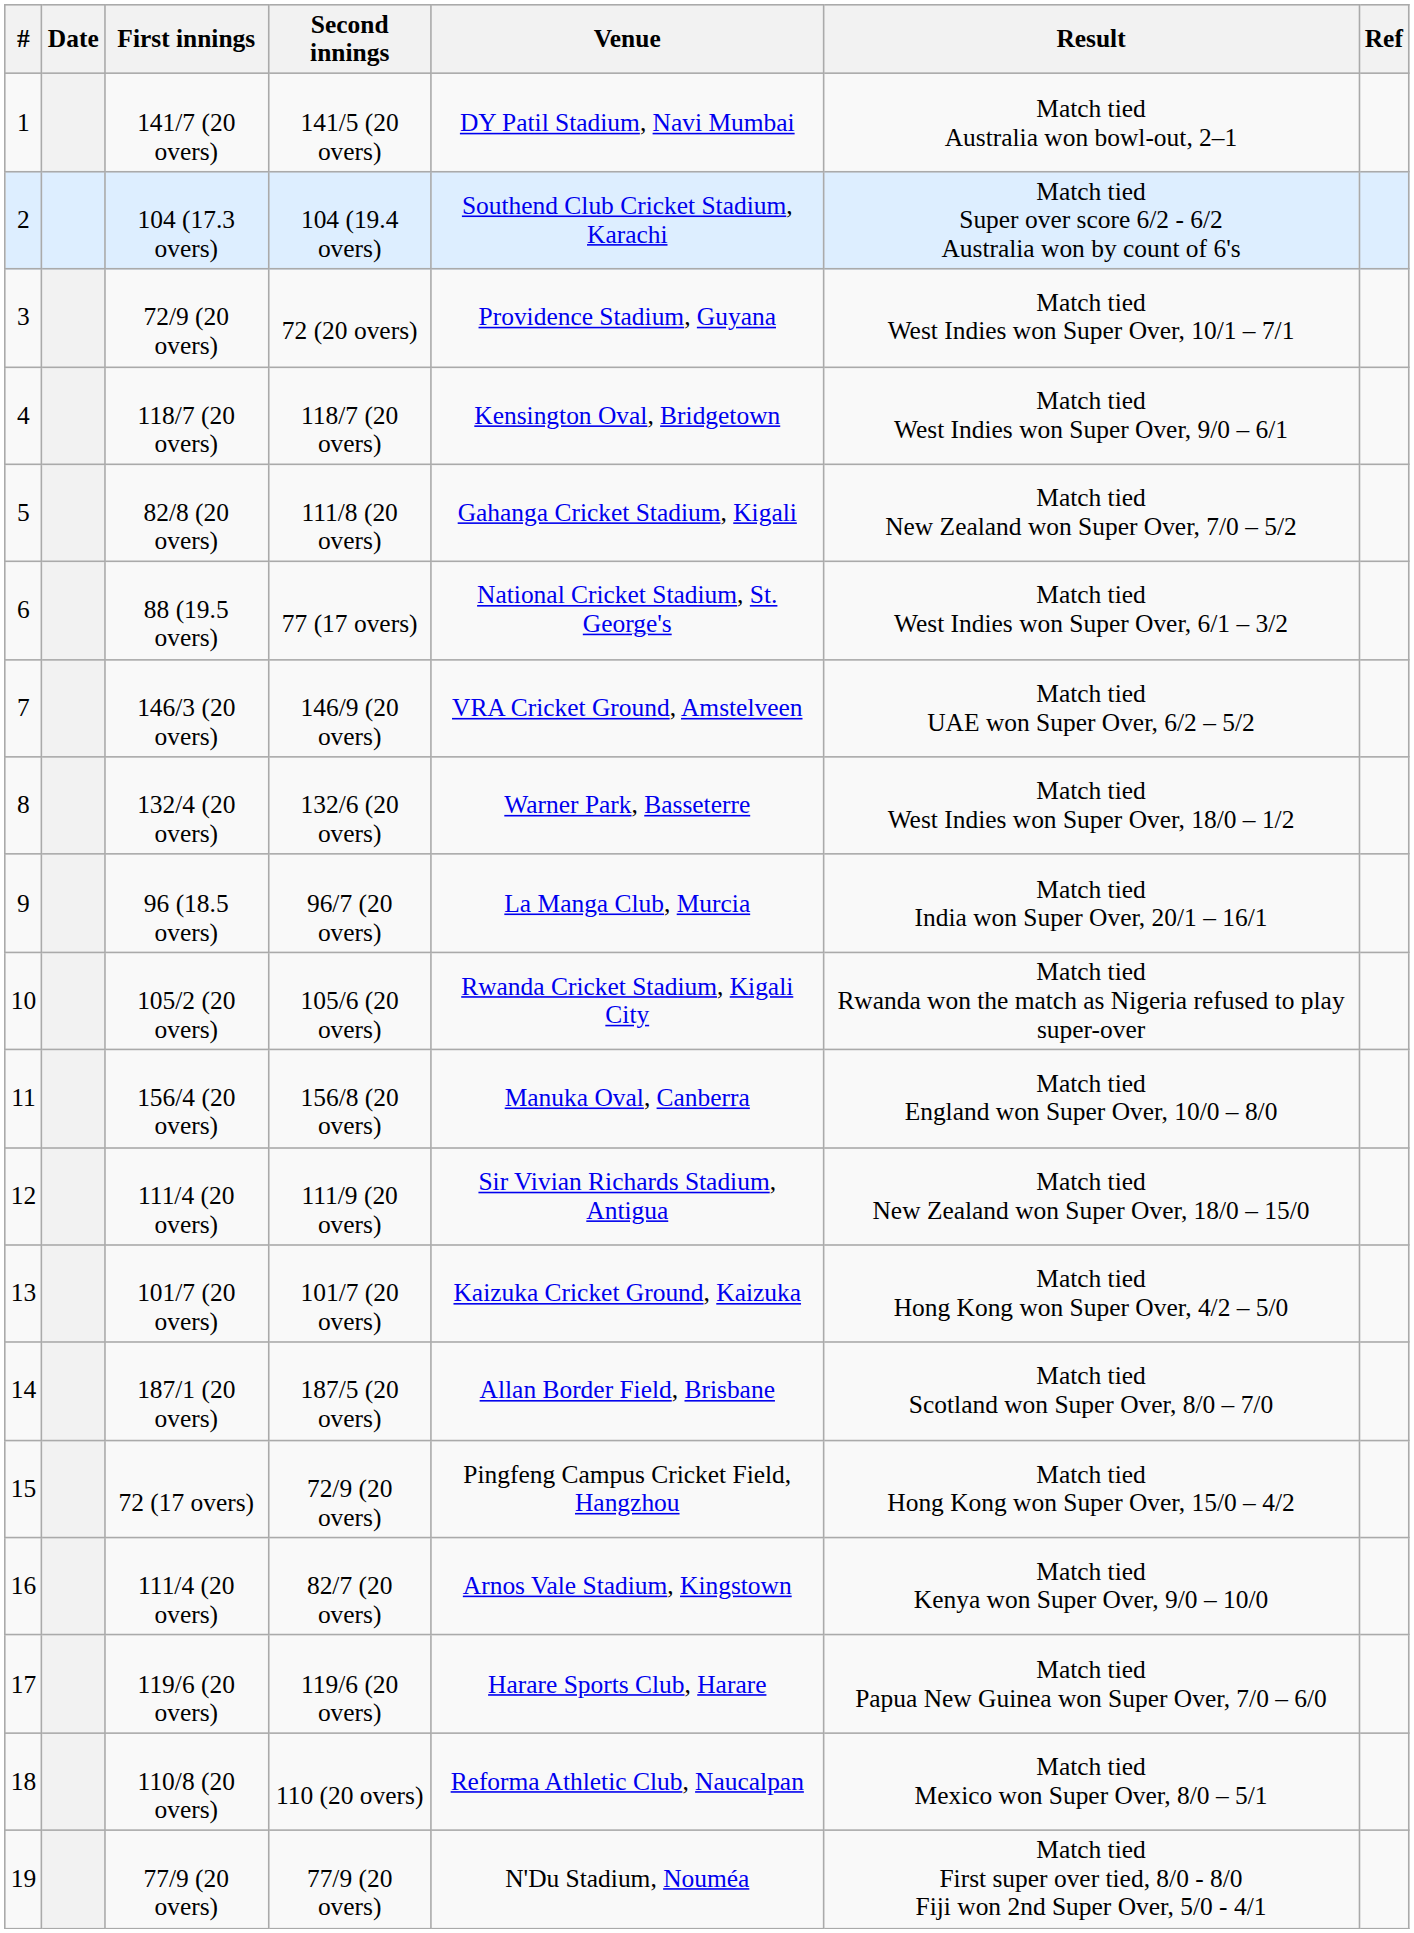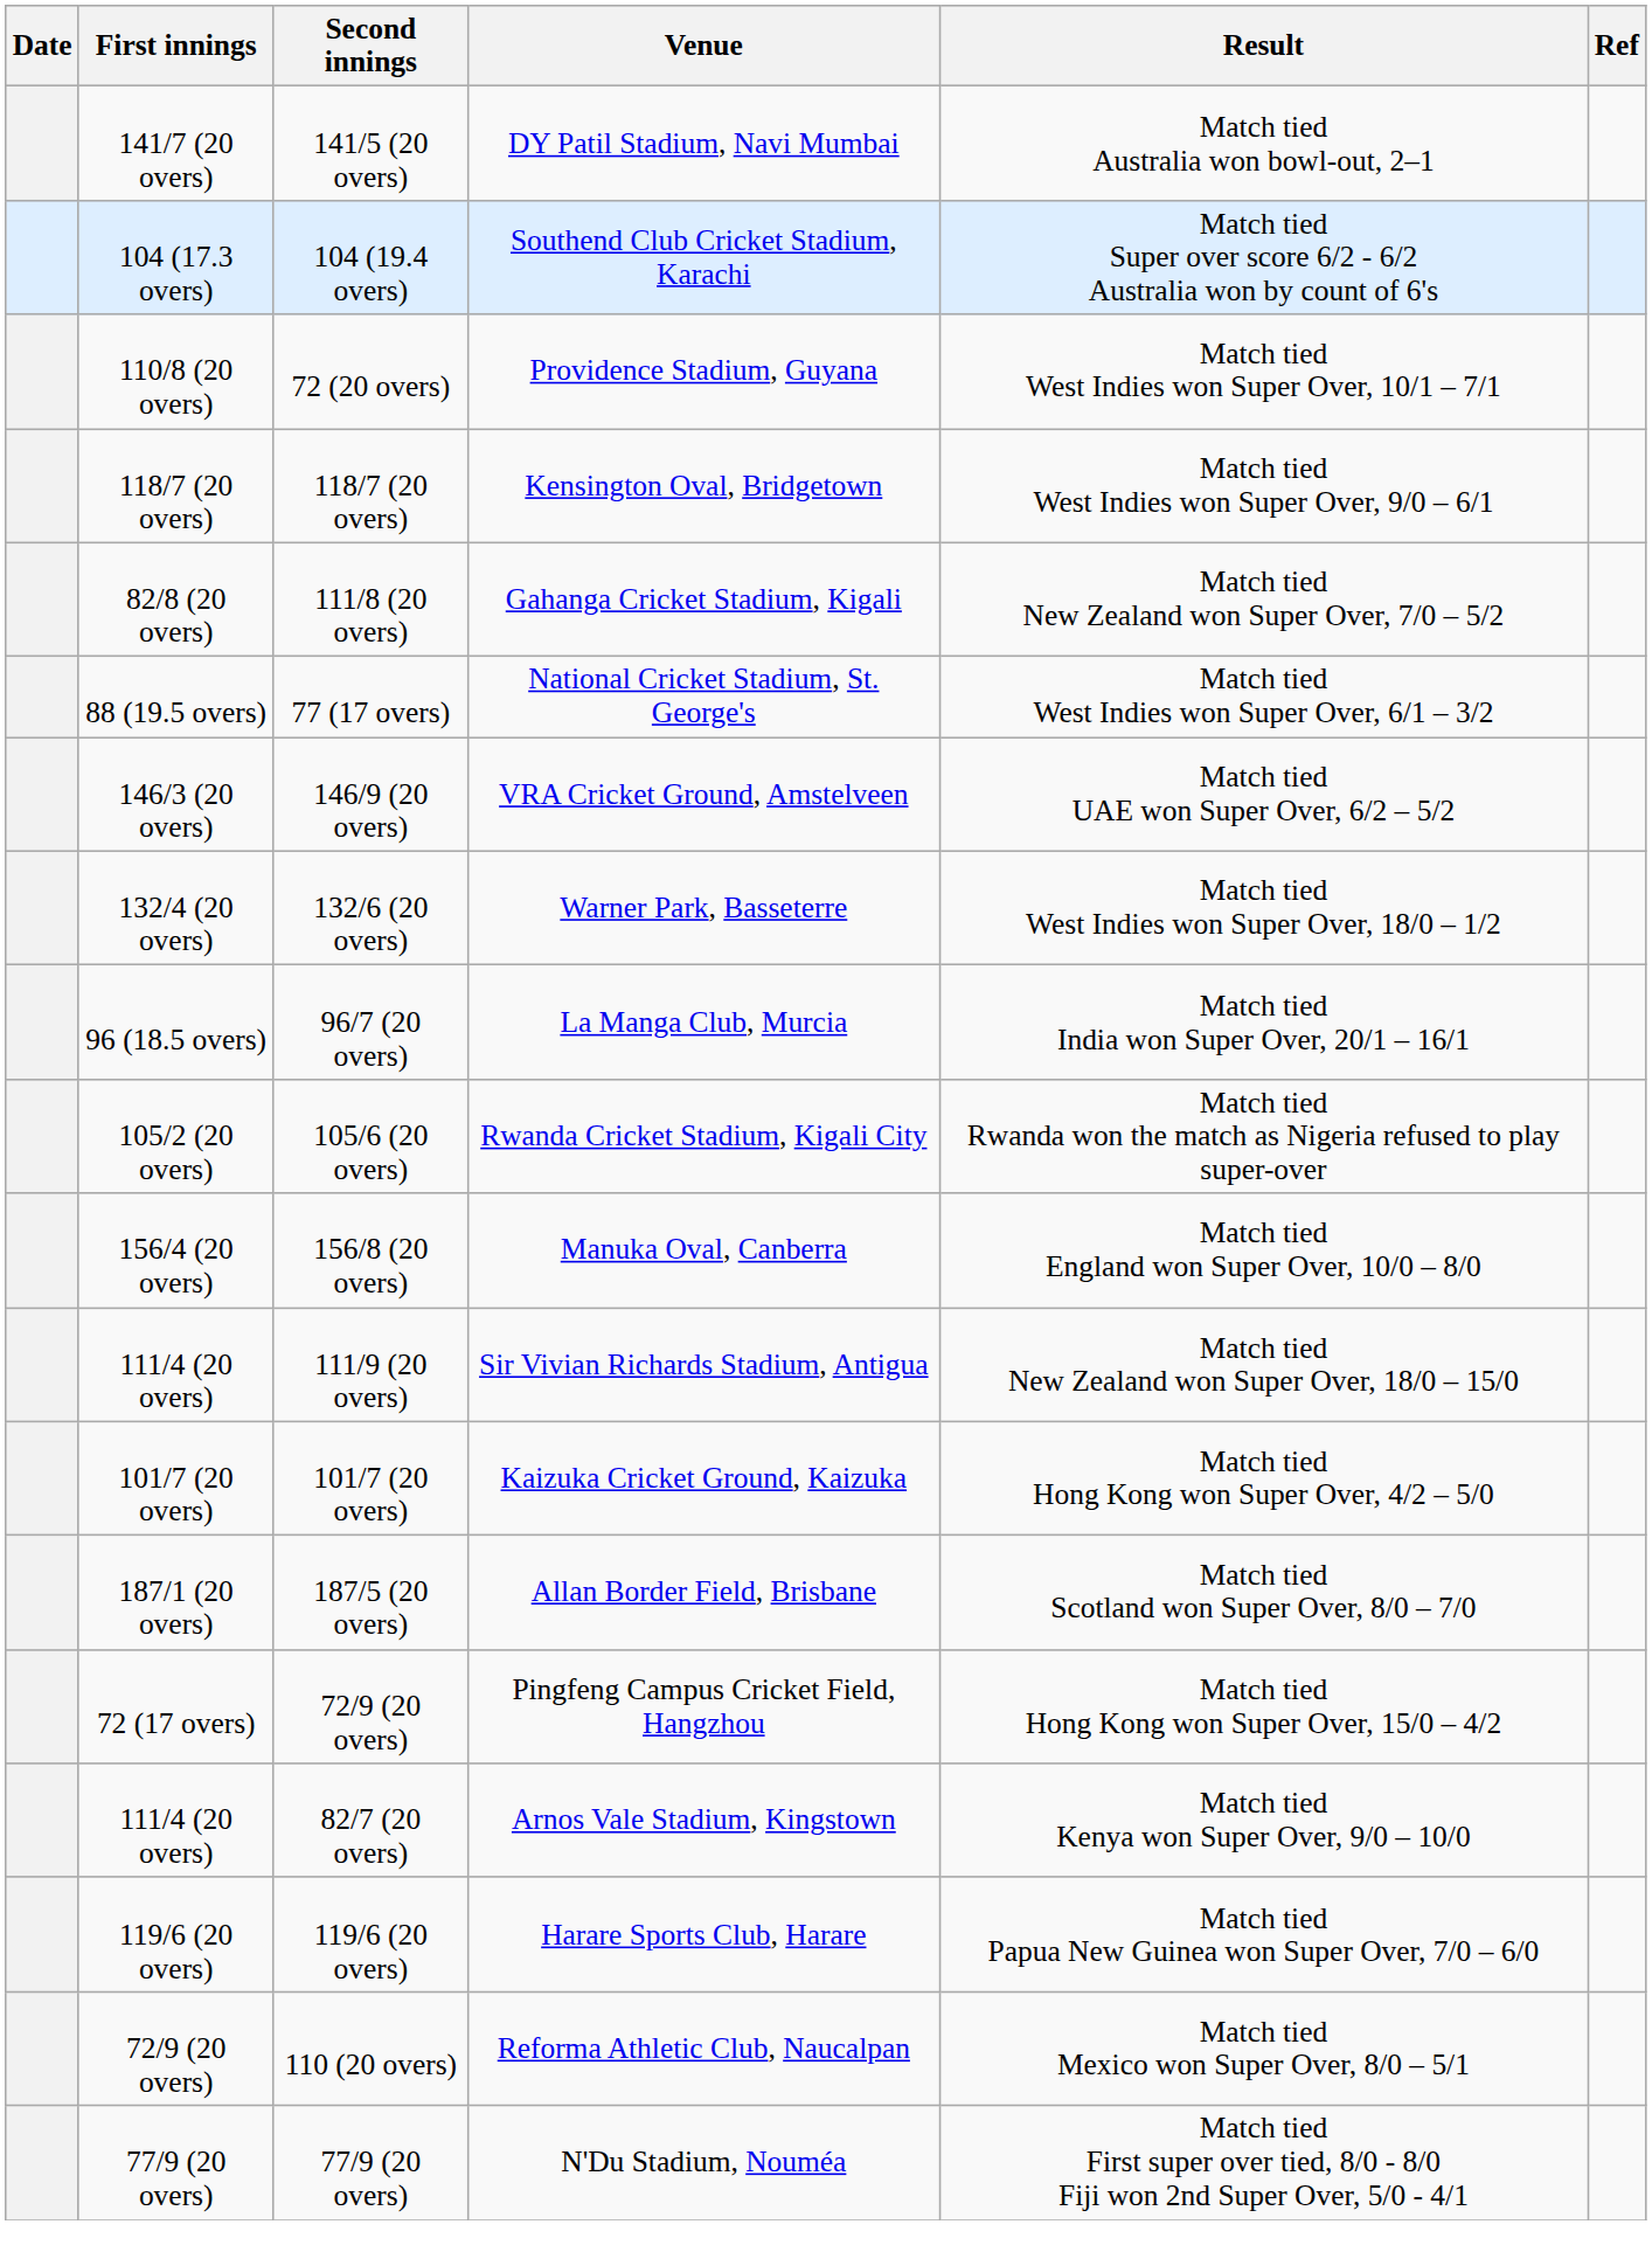- column: # | 1 | 2 | 3 | 4 | 5 | 6 | 7 | 8 | 9 | 10 | 11 | 12 | 13 | 14 | 15 | 16 | 17 | 18 | 19
72 (20 overs) | First innings: 72/9 (20 overs) -> 110/8 (20 overs)
110 (20 overs) | First innings: 110/8 (20 overs) -> 72/9 (20 overs)
